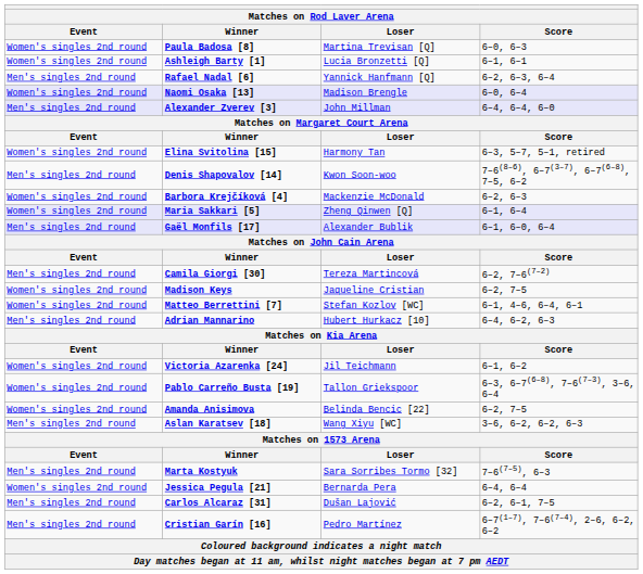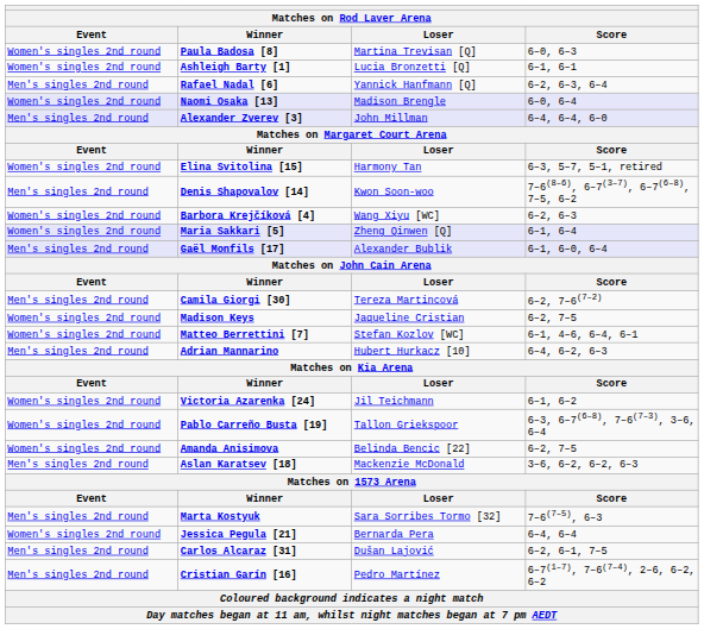Barbora Krejčíková [4] | Loser: Mackenzie McDonald -> Wang Xiyu [WC]
Aslan Karatsev [18] | Loser: Wang Xiyu [WC] -> Mackenzie McDonald
